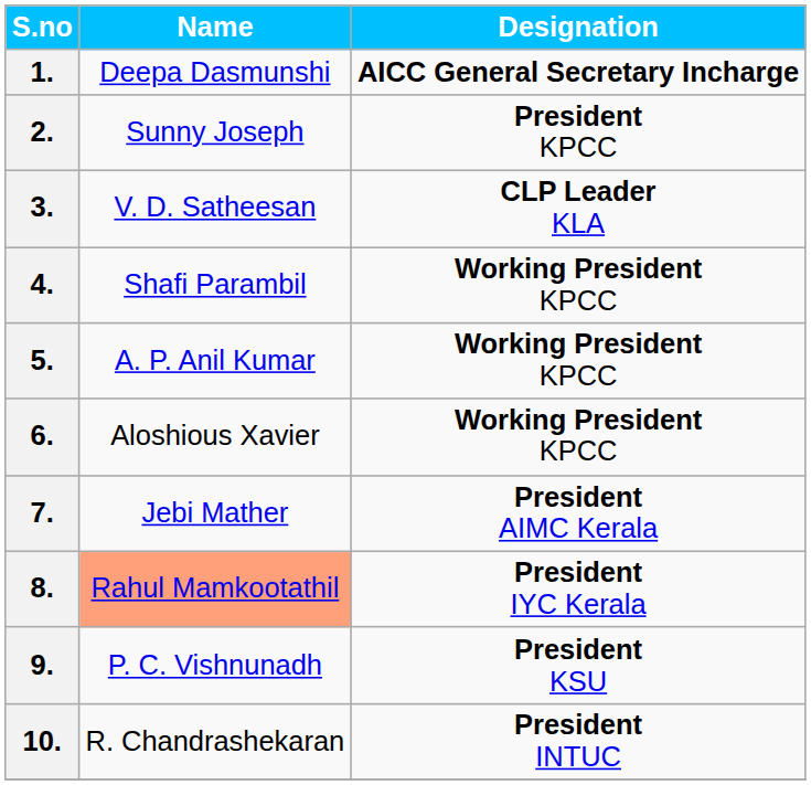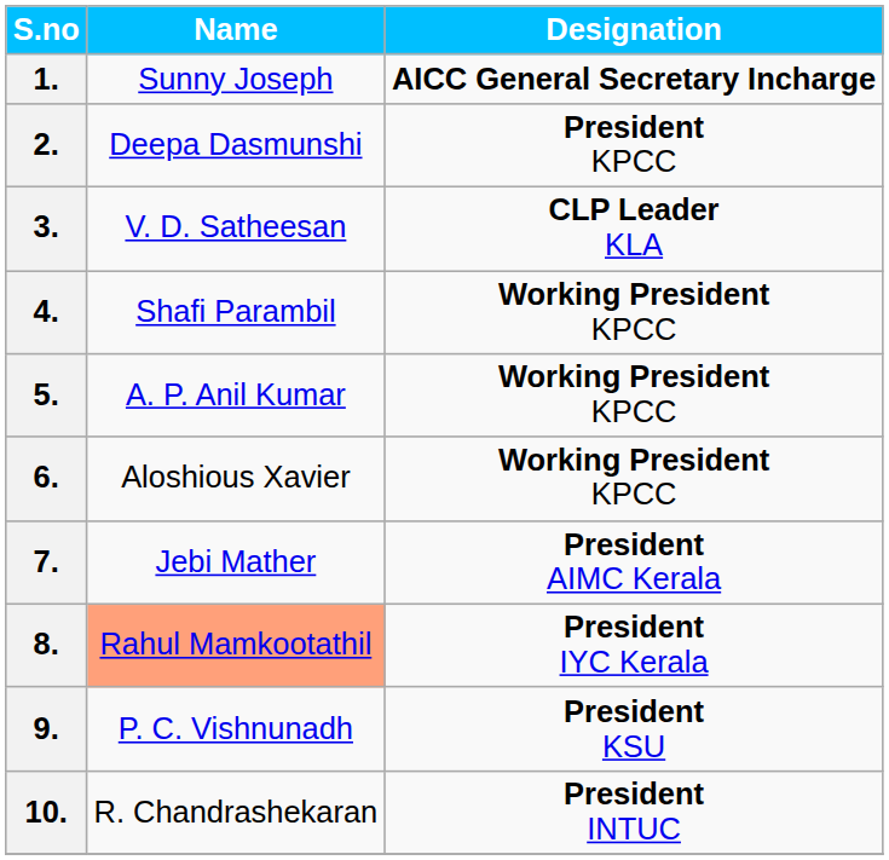1. | Name: Deepa Dasmunshi -> Sunny Joseph
2. | Name: Sunny Joseph -> Deepa Dasmunshi
